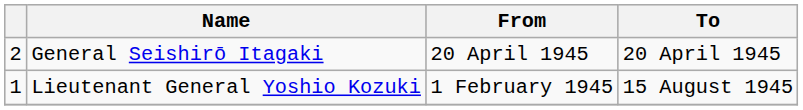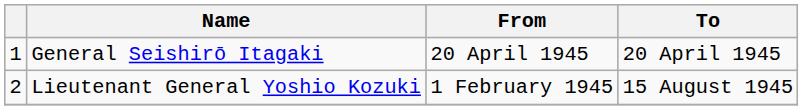General Seishirō Itagaki | column 1: 2 -> 1
Lieutenant General Yoshio Kozuki | column 1: 1 -> 2
